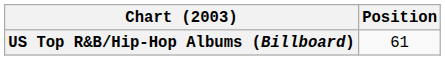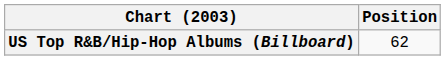US Top R&B/Hip-Hop Albums (Billboard) | Position: 61 -> 62
